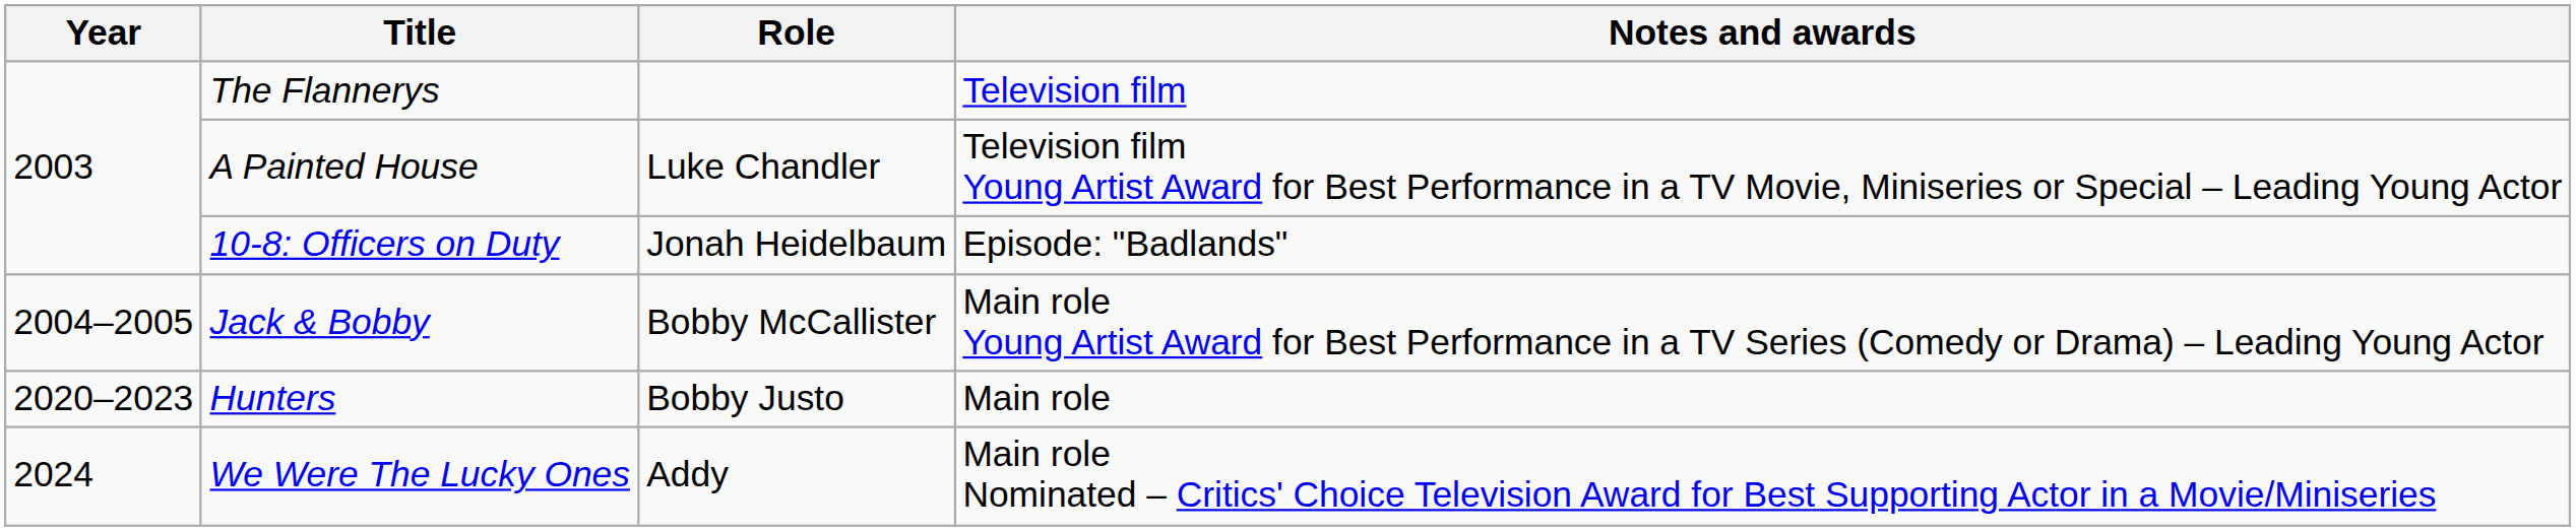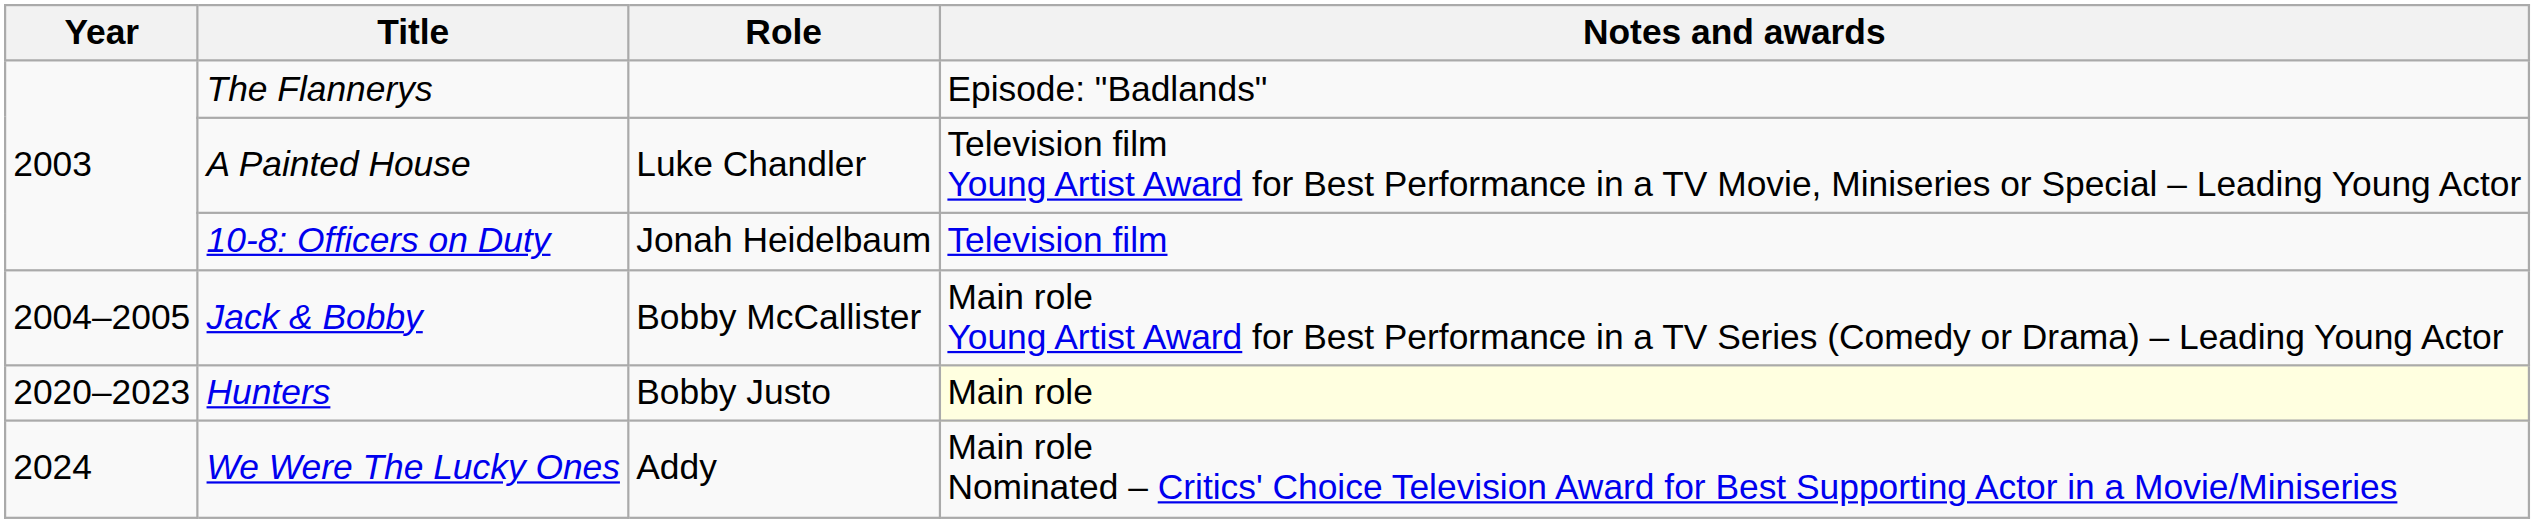The Flannerys | Notes and awards: Television film -> Episode: "Badlands"
10-8: Officers on Duty | Notes and awards: Episode: "Badlands" -> Television film
Hunters | Notes and awards: no background -> lightyellow background
